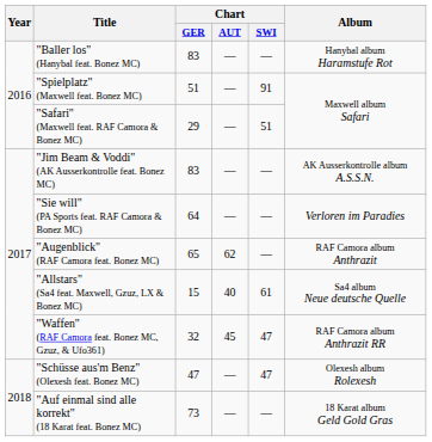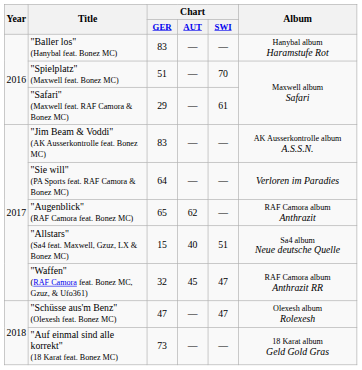"Spielplatz" (Maxwell feat. Bonez MC) | Chart / SWI: 91 -> 70
"Safari" (Maxwell feat. RAF Camora & Bonez MC) | Chart / SWI: 51 -> 61
"Allstars" (Sa4 feat. Maxwell, Gzuz, LX & Bonez MC) | Chart / SWI: 61 -> 51
